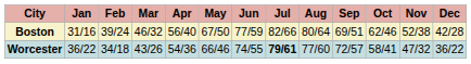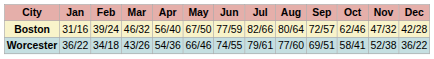Boston | Sep: 69/51 -> 72/57
Boston | Nov: 52/38 -> 47/32
Worcester | Jul: bold -> normal
Worcester | Sep: 72/57 -> 69/51
Worcester | Nov: 47/32 -> 52/38
